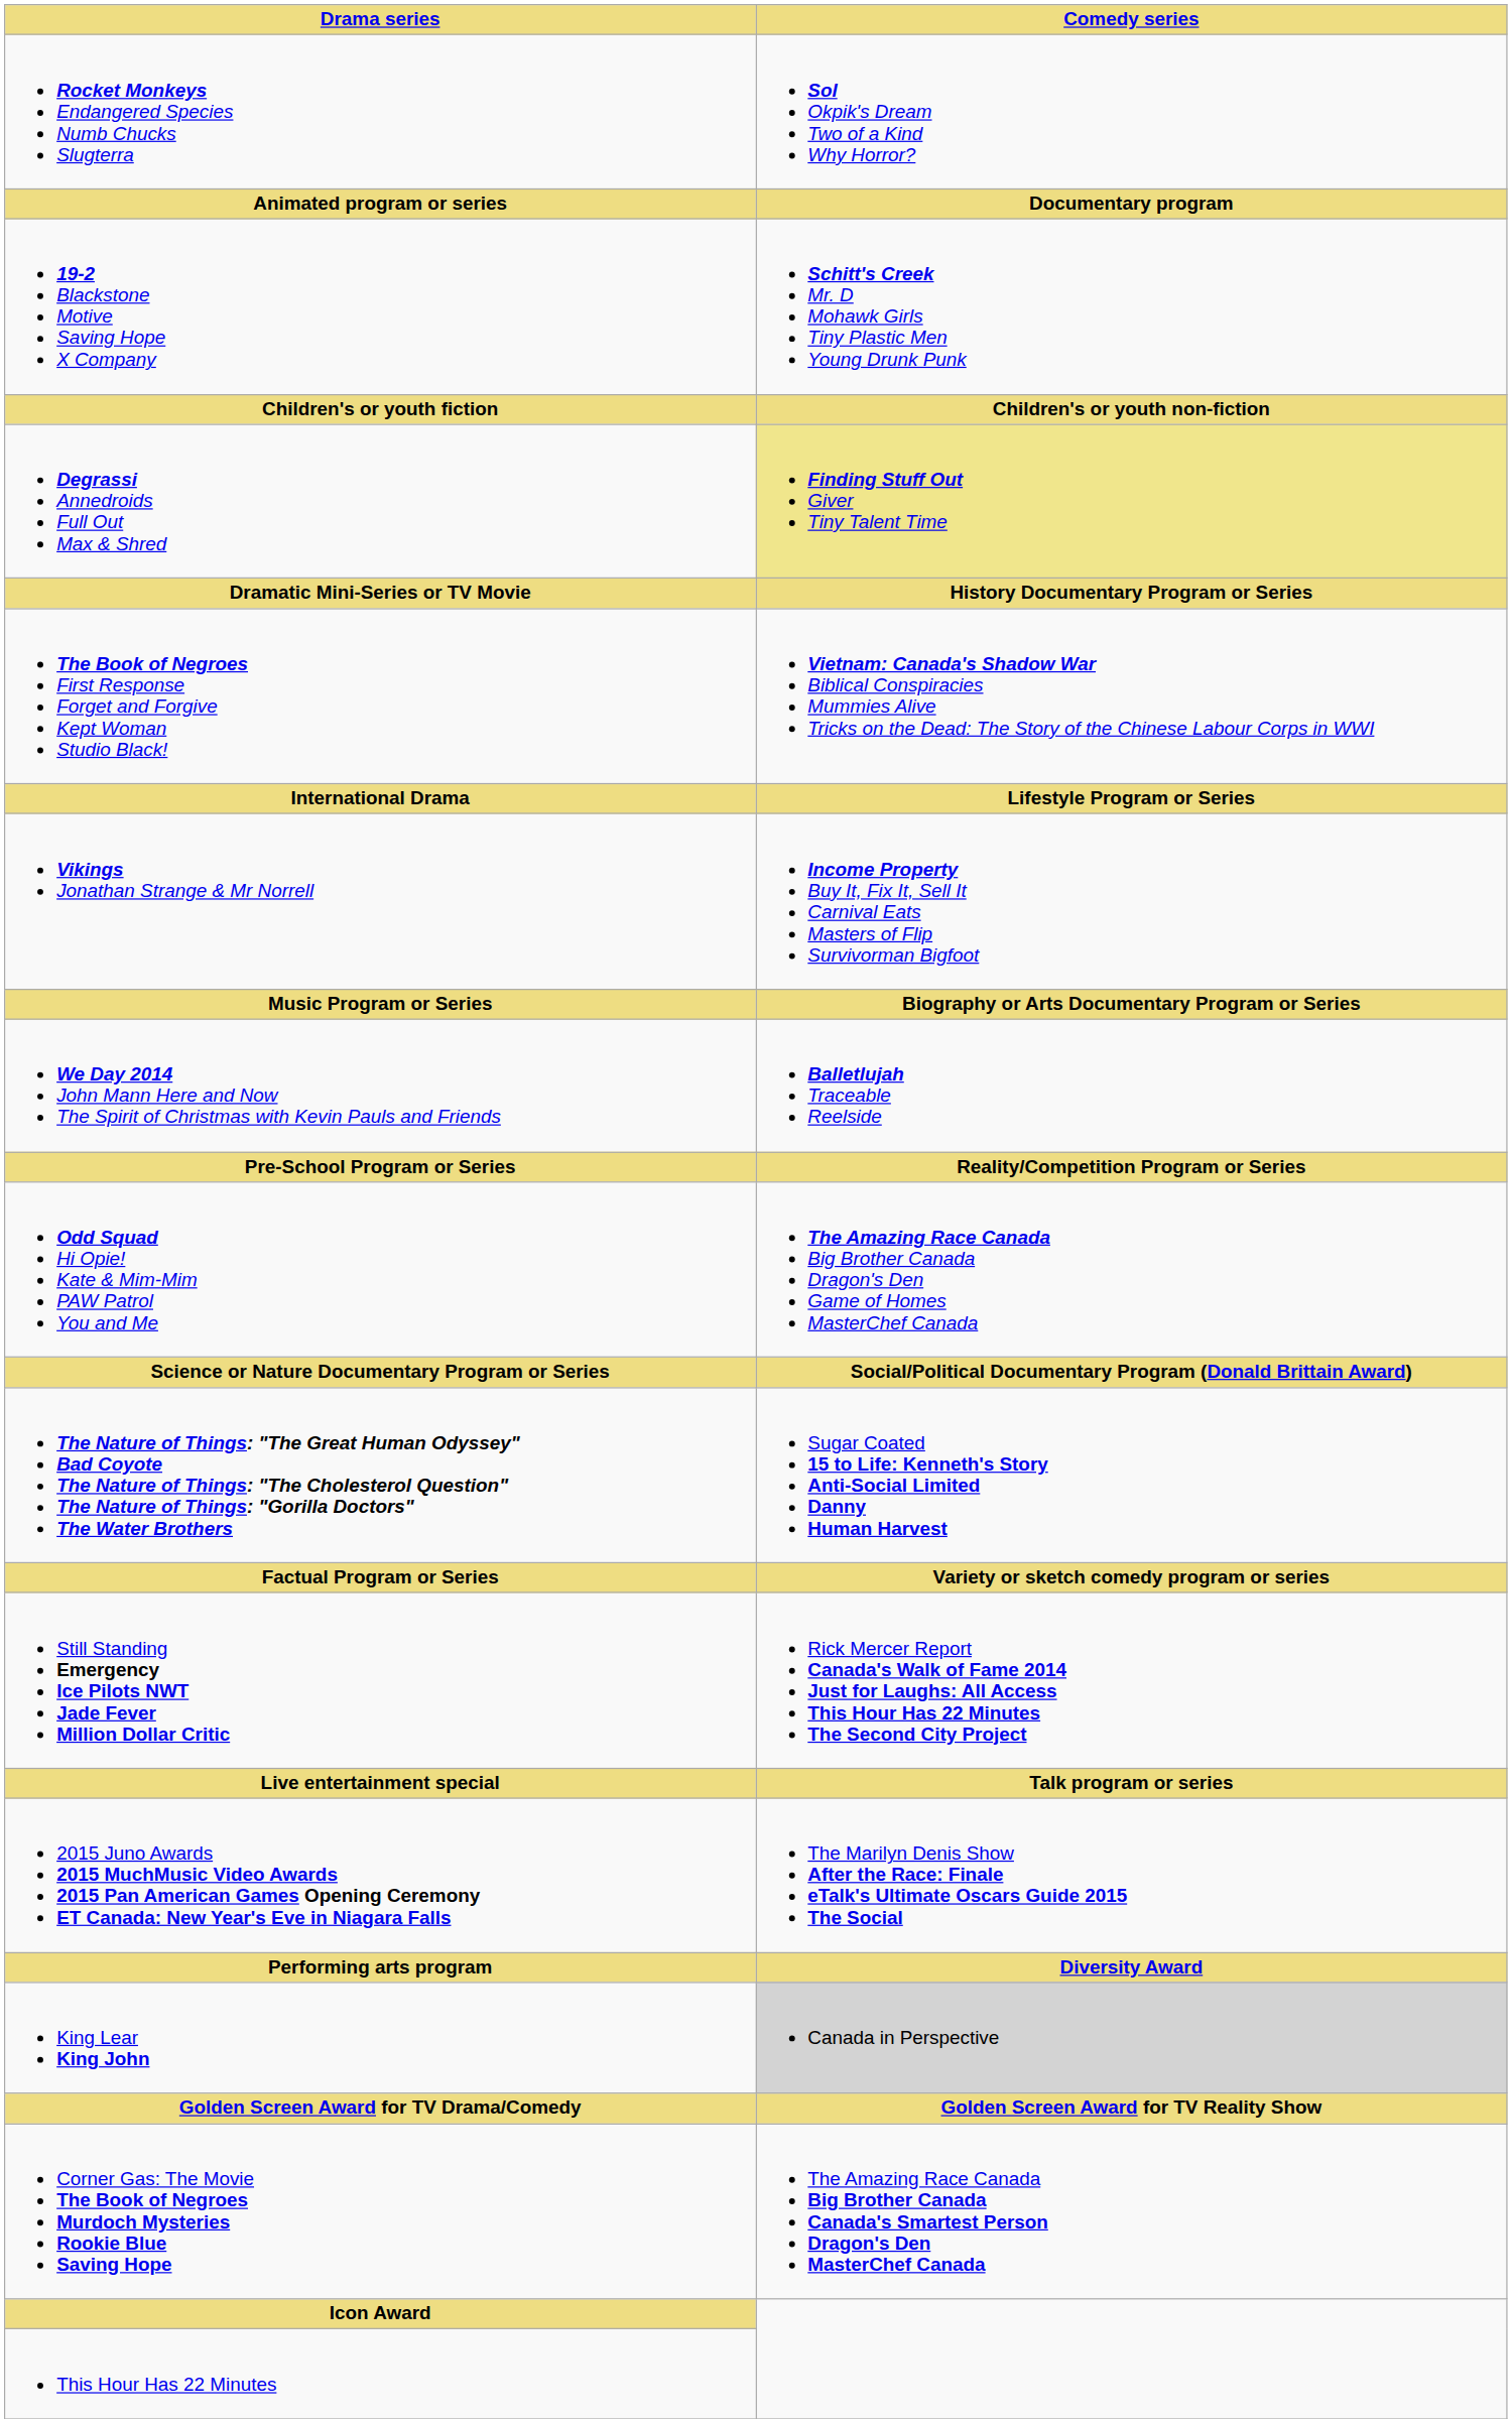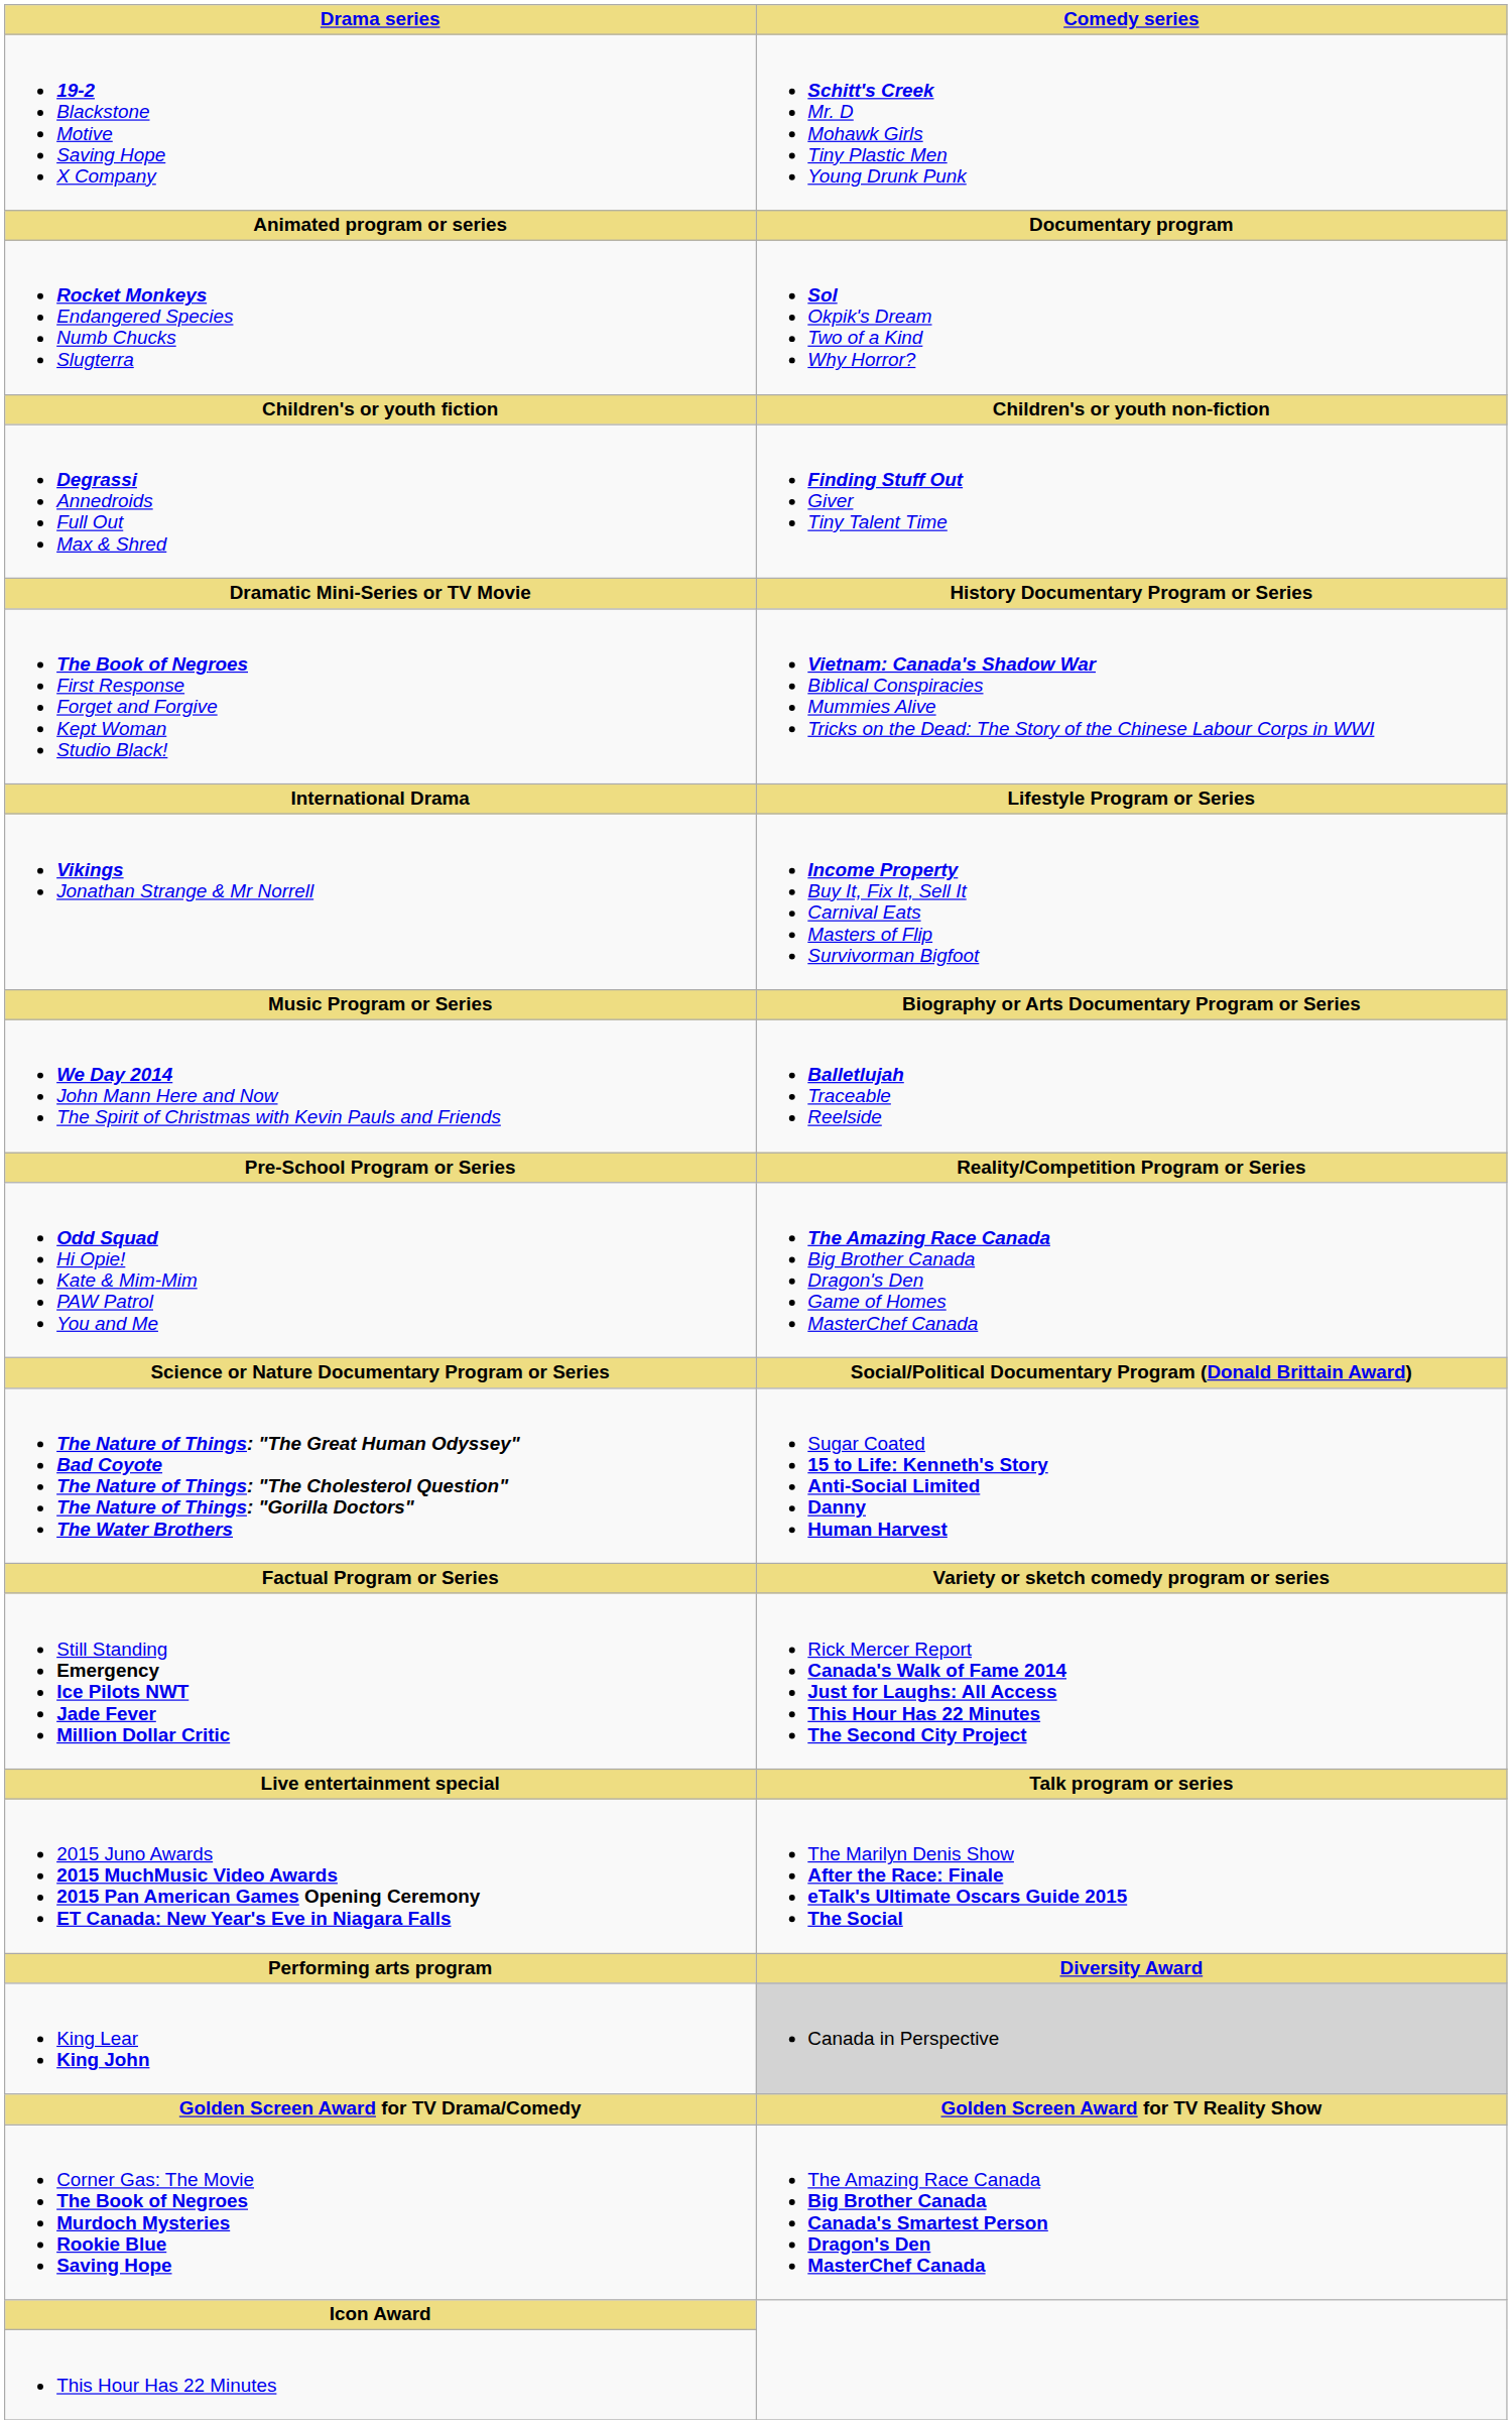rows swapped: 19-2 Blackstone Motive Saving Hope X Company <-> Rocket Monkeys Endangered Species Numb Chucks Slugterra
Degrassi Annedroids Full Out Max & Shred | Comedy series: khaki background -> no background
